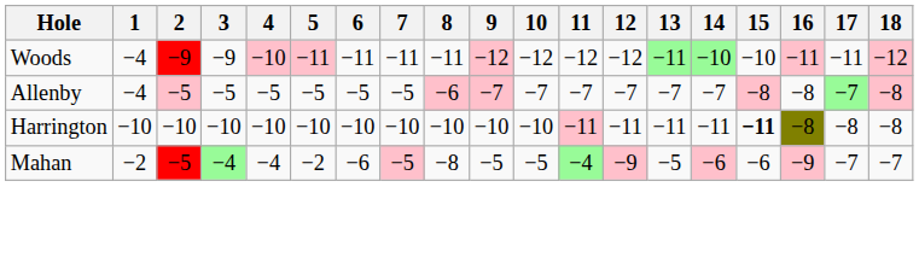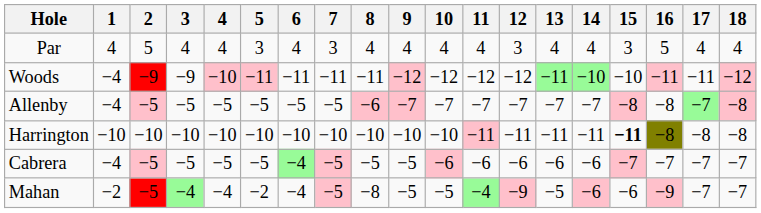+ row: Par | 4 | 5 | 4 | 4 | 3 | 4 | 3 | 4 | 4 | 4 | 4 | 3 | 4 | 4 | 3 | 5 | 4 | 4
+ row: Cabrera | −4 | −5 | −5 | −5 | −5 | −4 | −5 | −5 | −5 | −6 | −6 | −6 | −6 | −6 | −7 | −7 | −7 | −7
Mahan | 6: −6 -> −4
